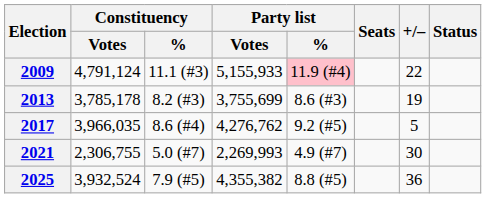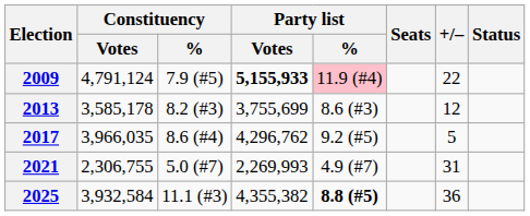2009 | Constituency / %: 11.1 (#3) -> 7.9 (#5)
2009 | Party list / Votes: normal -> bold
2013 | Constituency / Votes: 3,785,178 -> 3,585,178
2013 | +/–: 19 -> 12
2017 | Party list / Votes: 4,276,762 -> 4,296,762
2021 | +/–: 30 -> 31
2025 | Constituency / Votes: 3,932,524 -> 3,932,584
2025 | Constituency / %: 7.9 (#5) -> 11.1 (#3)
2025 | Party list / %: normal -> bold
